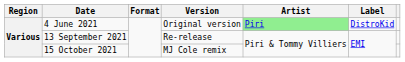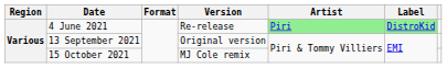4 June 2021 | Version: Original version -> Re-release
4 June 2021 | Label: no background -> lightgreen background
13 September 2021 | Version: Re-release -> Original version
